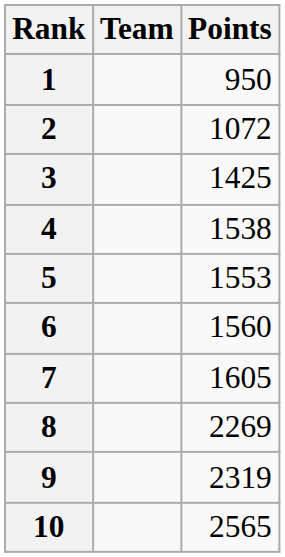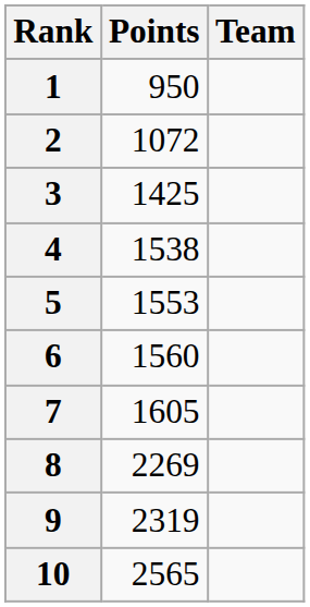columns swapped: Team <-> Points
